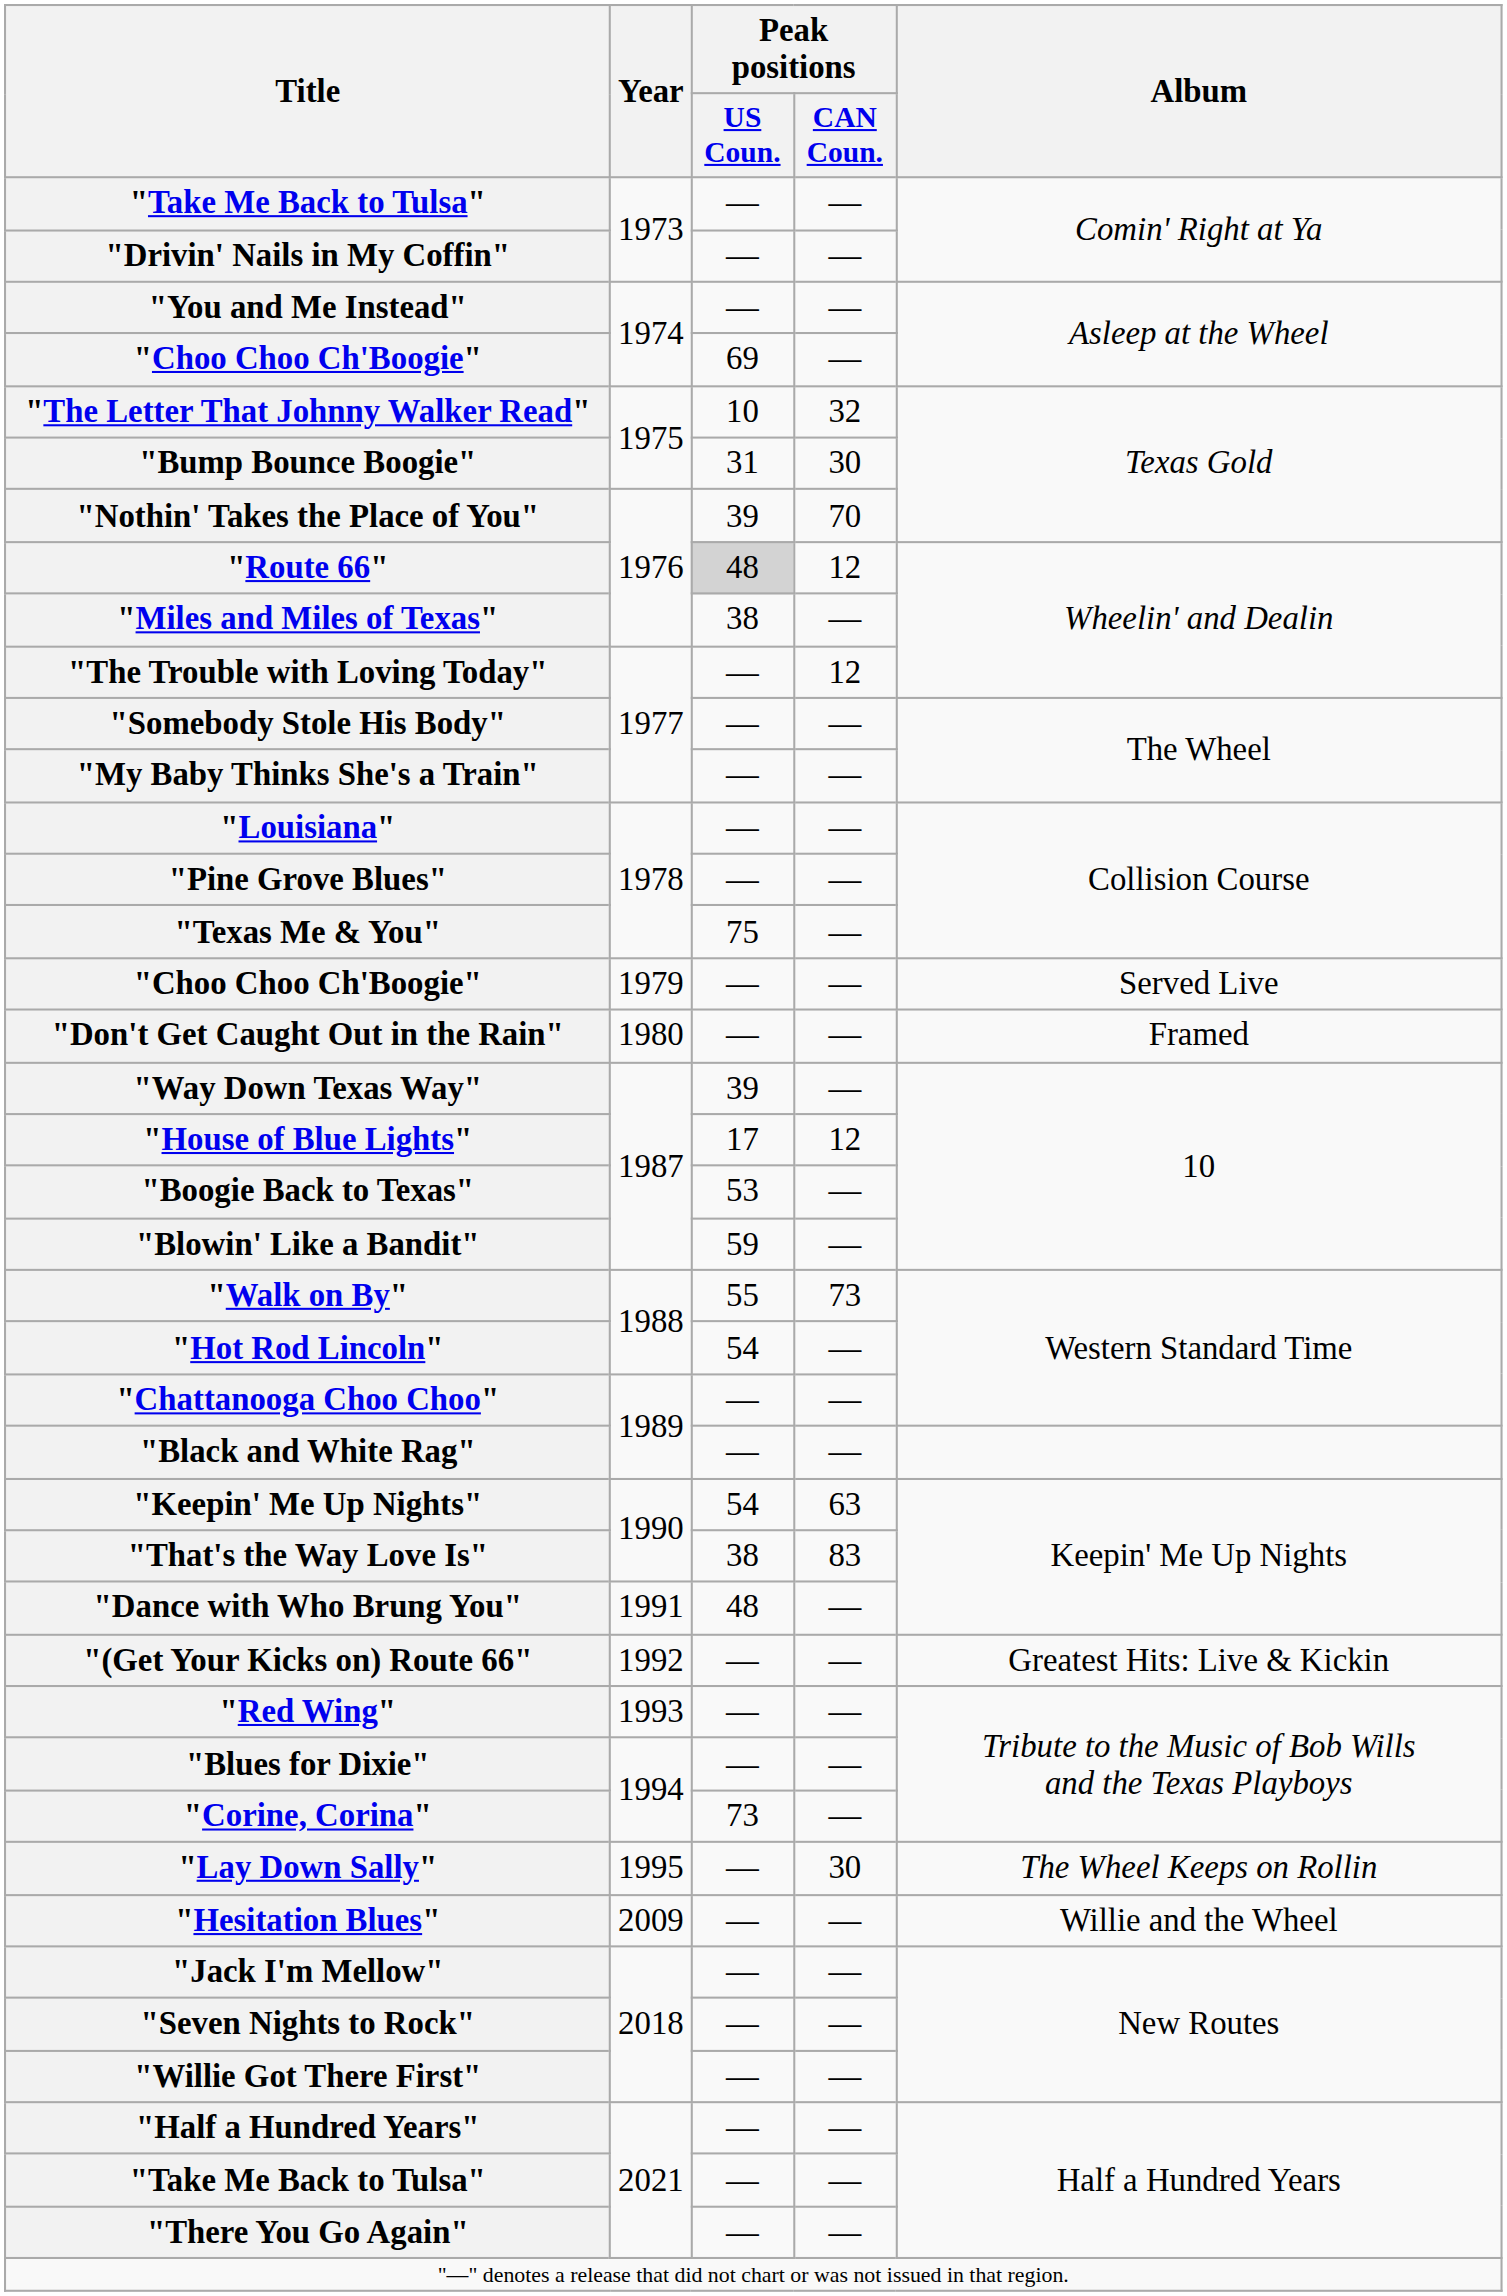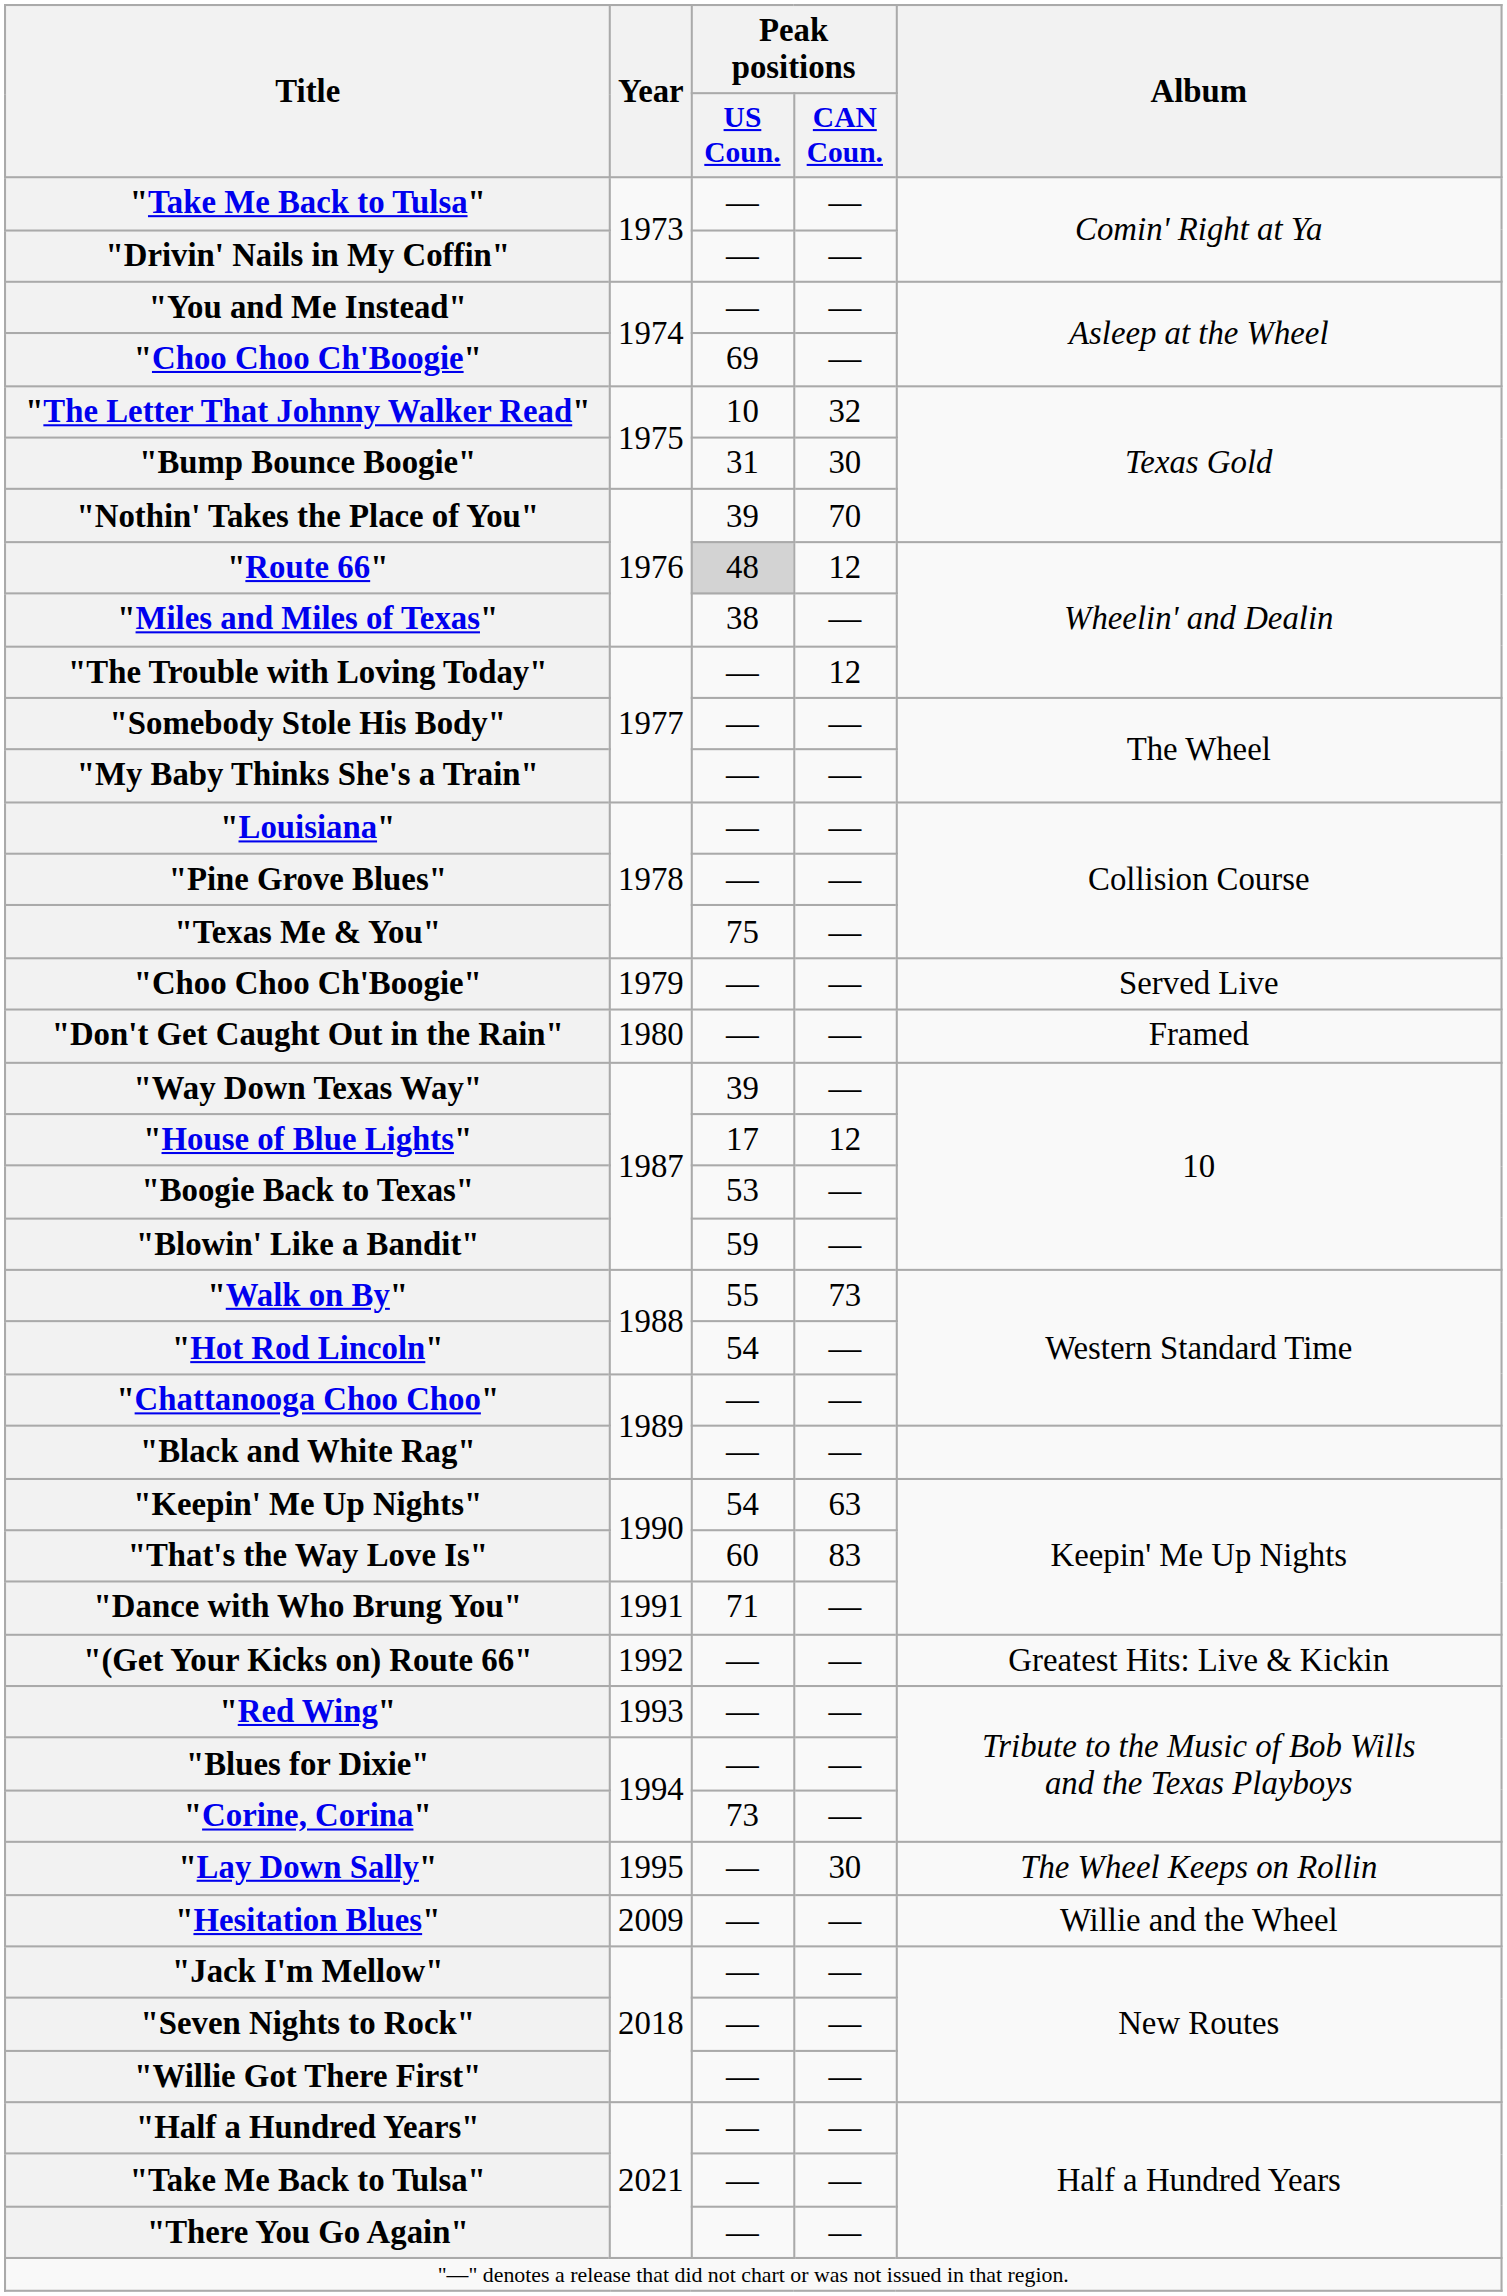"That's the Way Love Is" | Peak positions / US Coun.: 38 -> 60
"Dance with Who Brung You" | Peak positions / US Coun.: 48 -> 71
